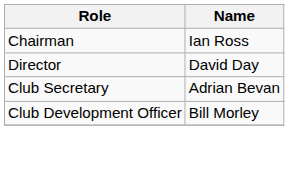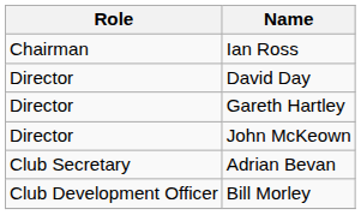+ row: Director | Gareth Hartley
+ row: Director | John McKeown
